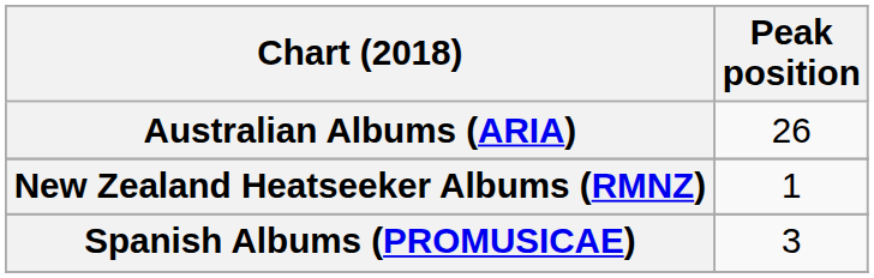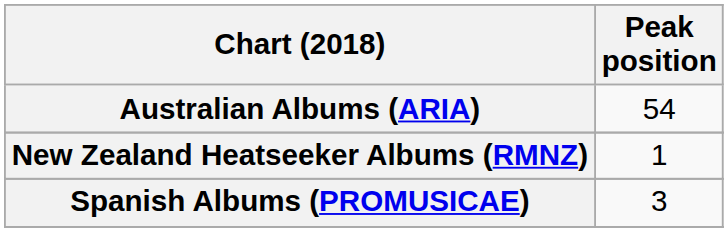Australian Albums (ARIA) | Peak position: 26 -> 54
